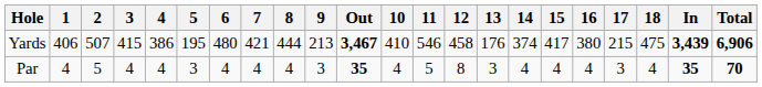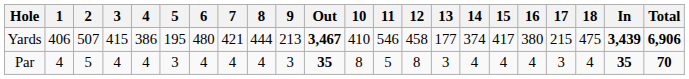Yards | 13: 176 -> 177
Par | 10: 4 -> 8
